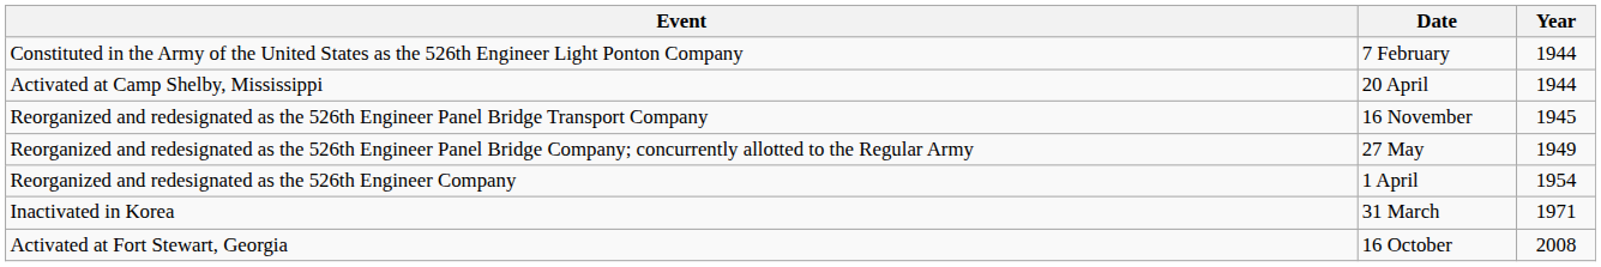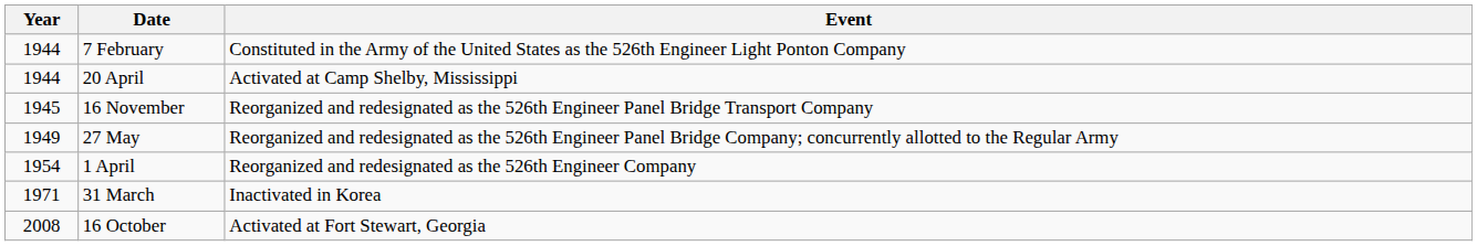columns swapped: Year <-> Event
